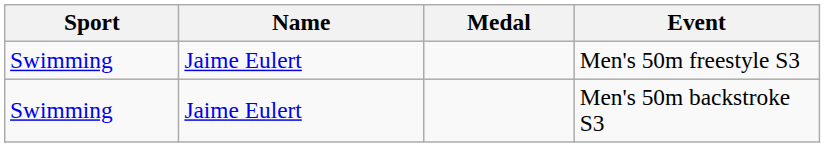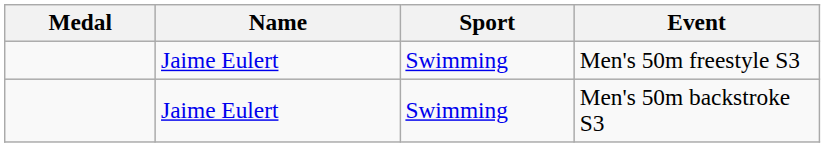columns swapped: Medal <-> Sport
